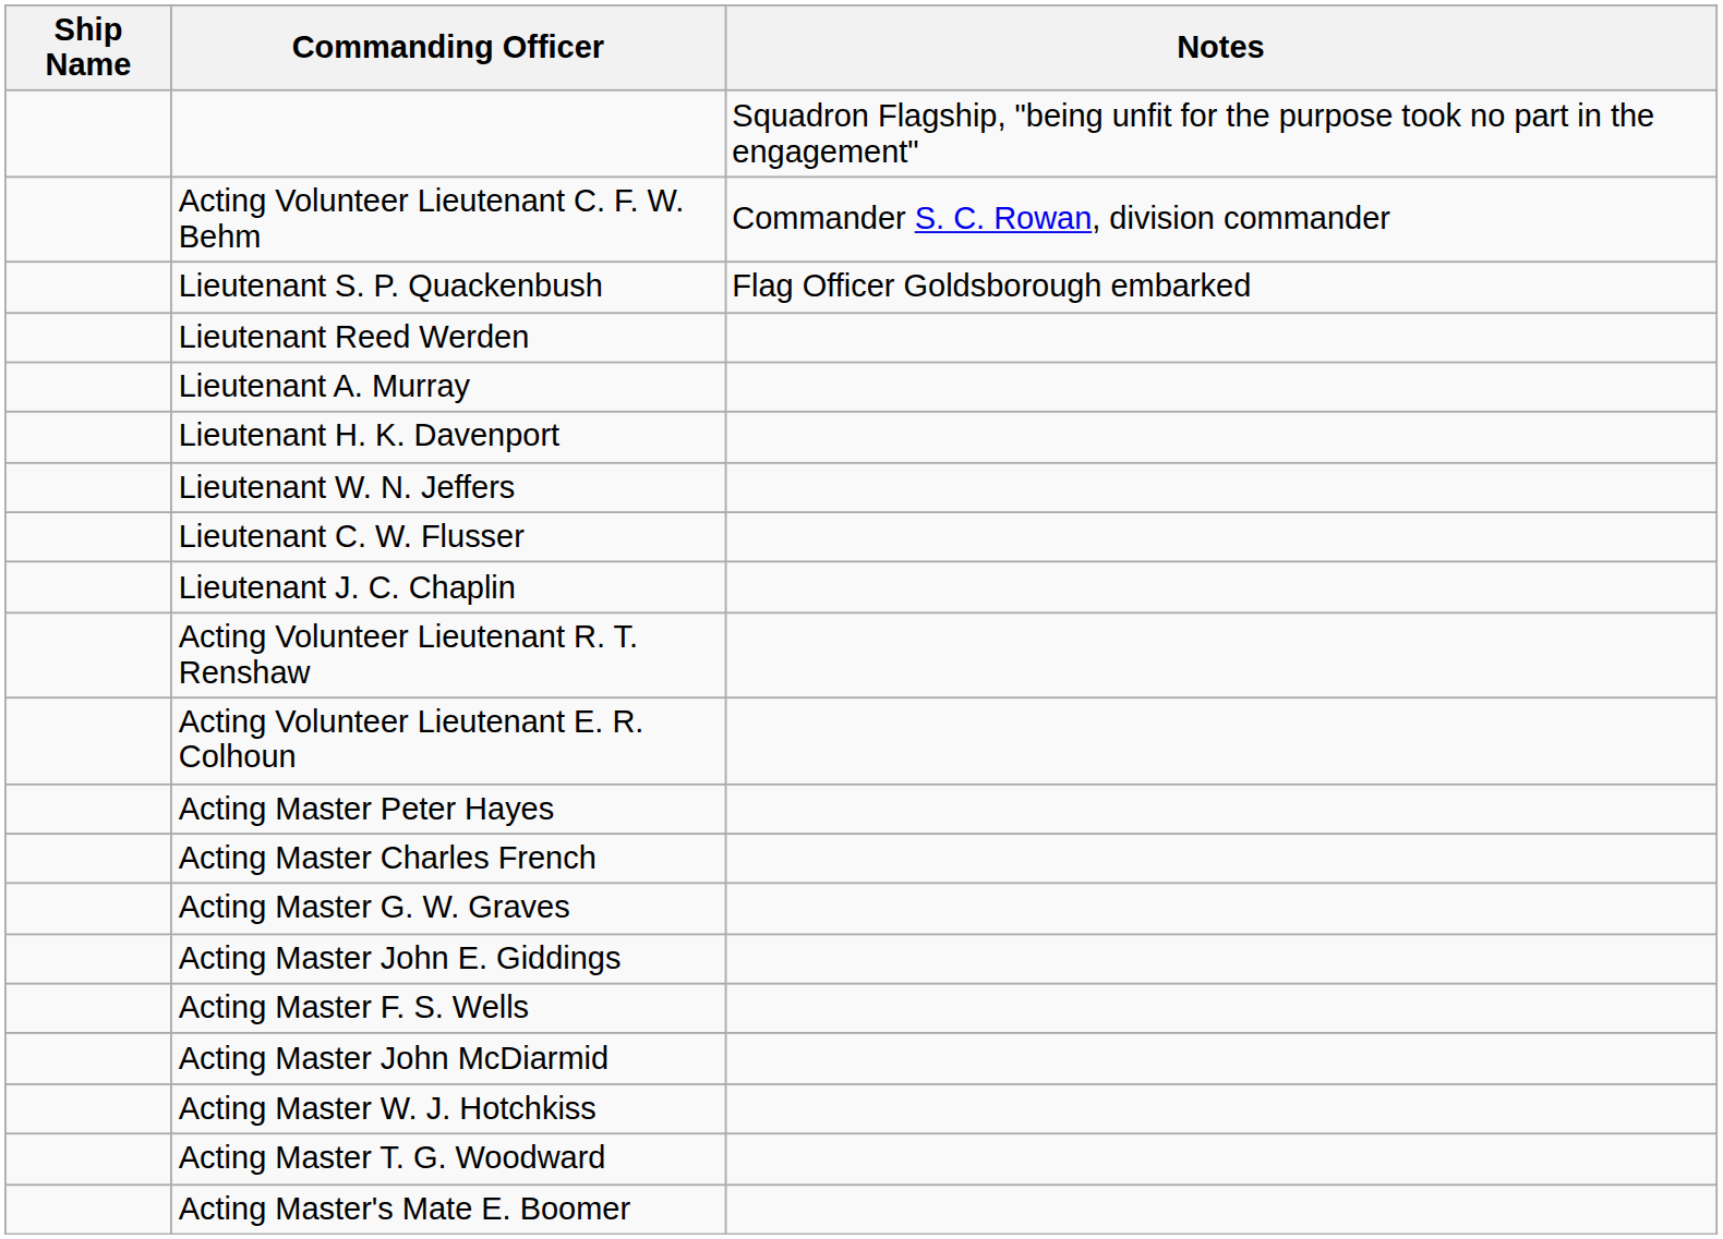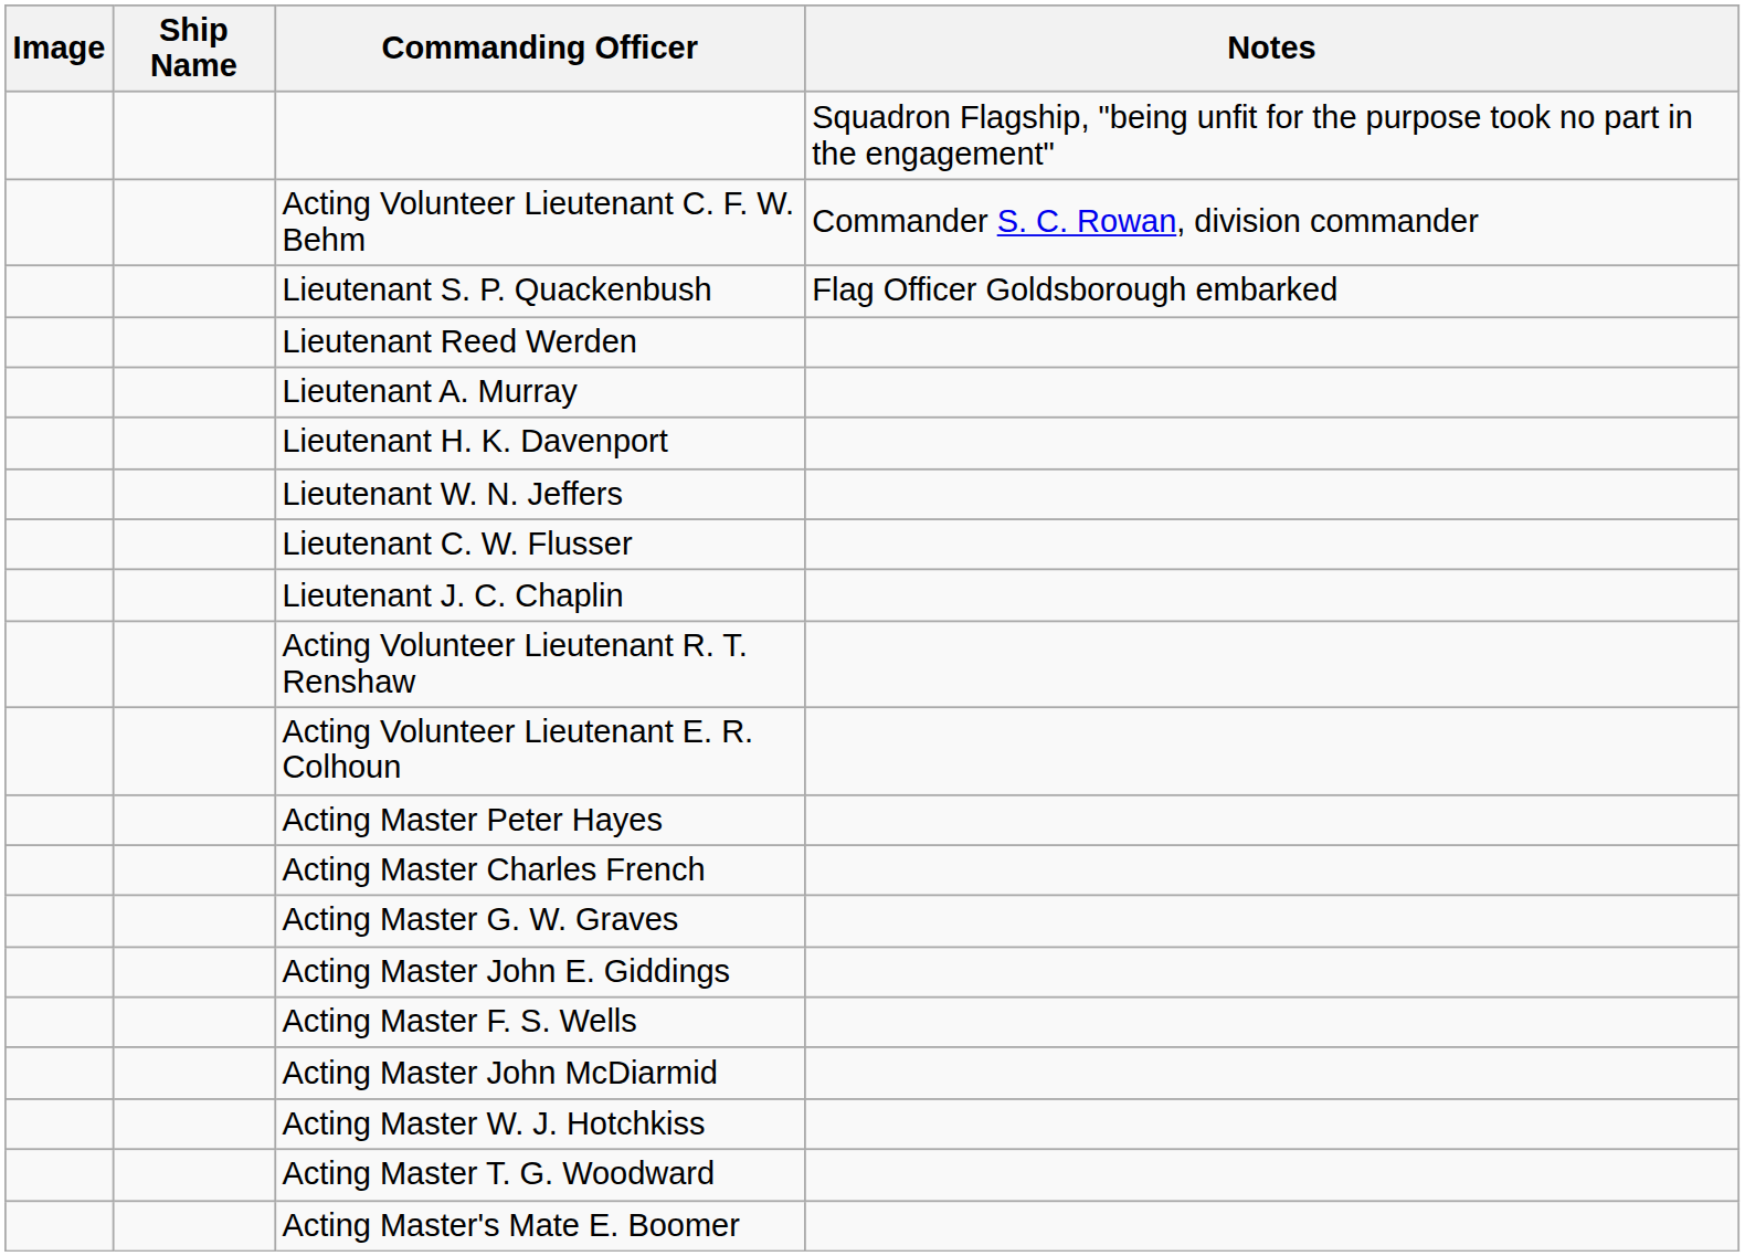+ column: Image
